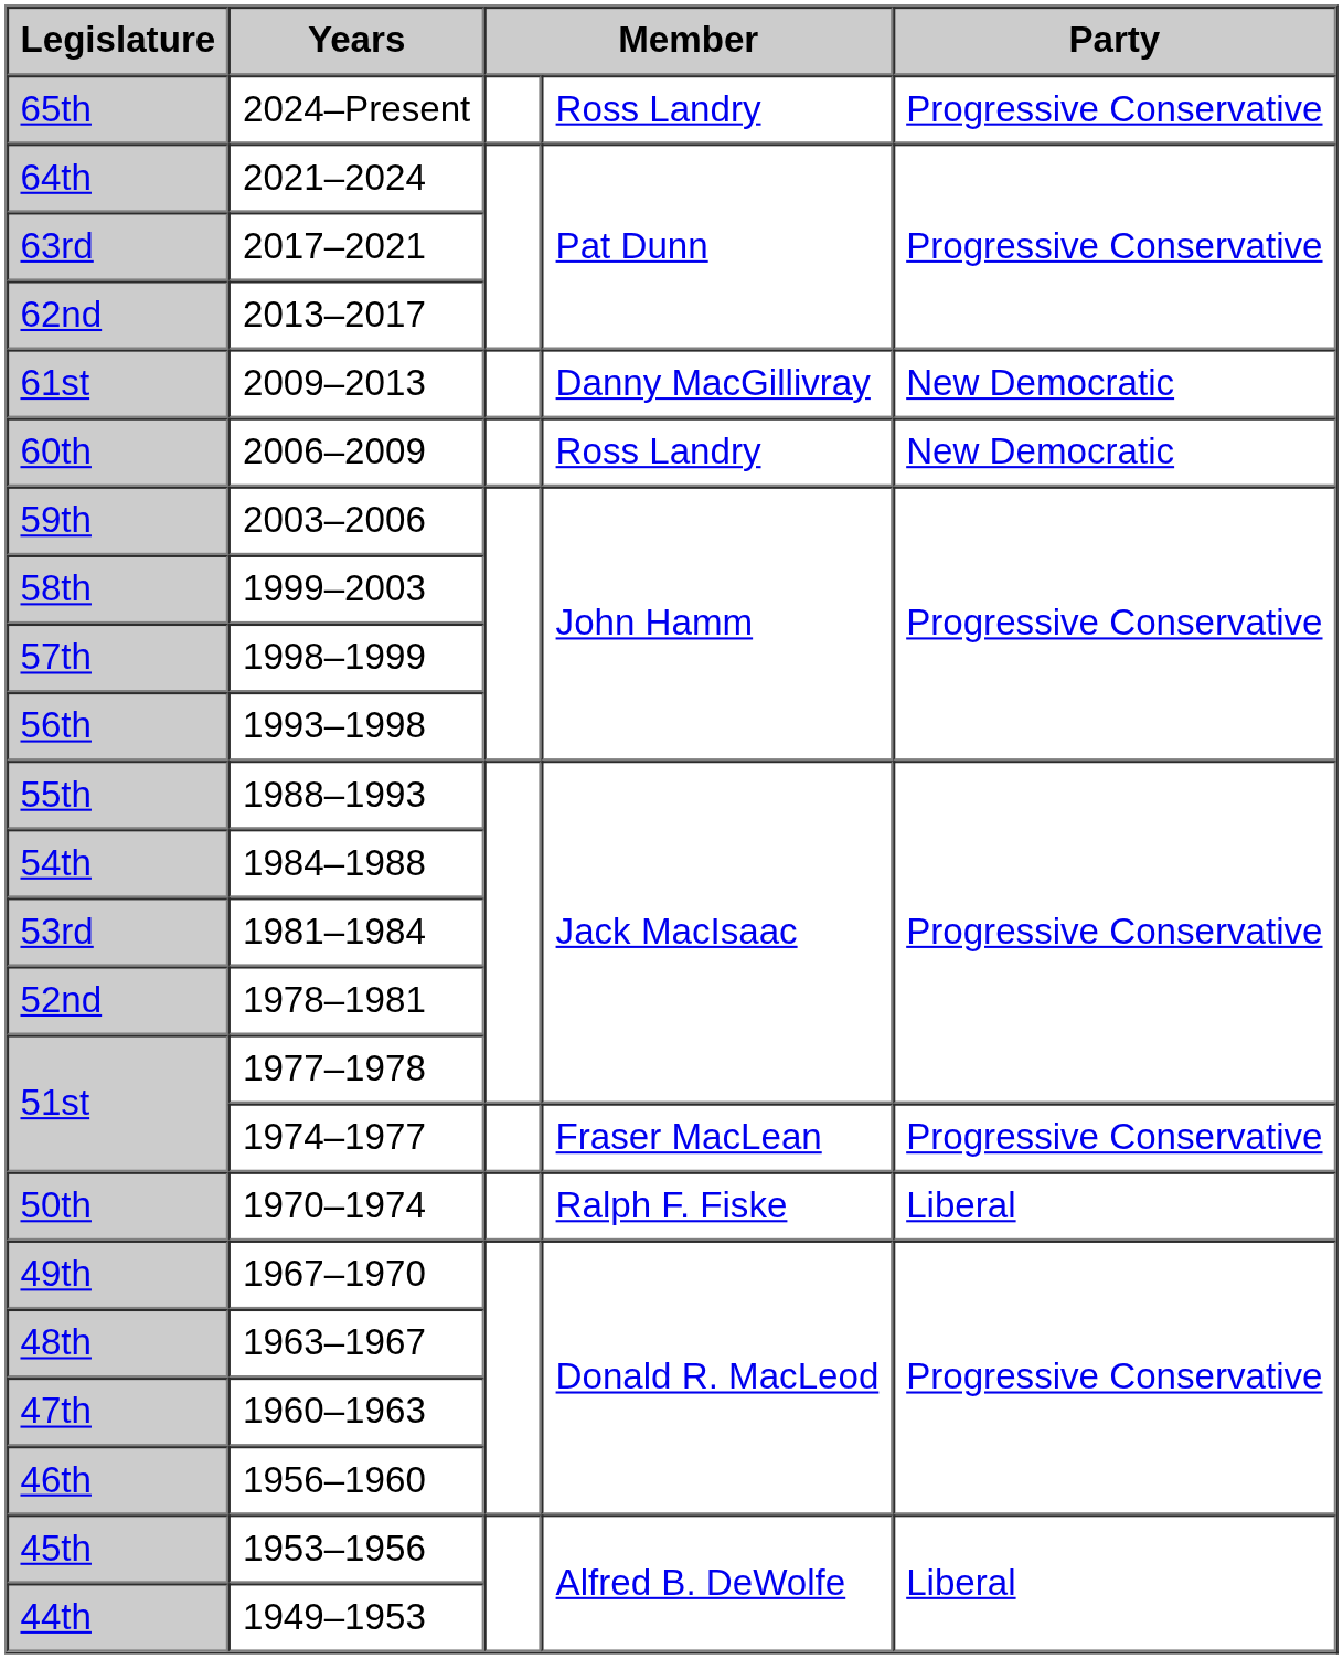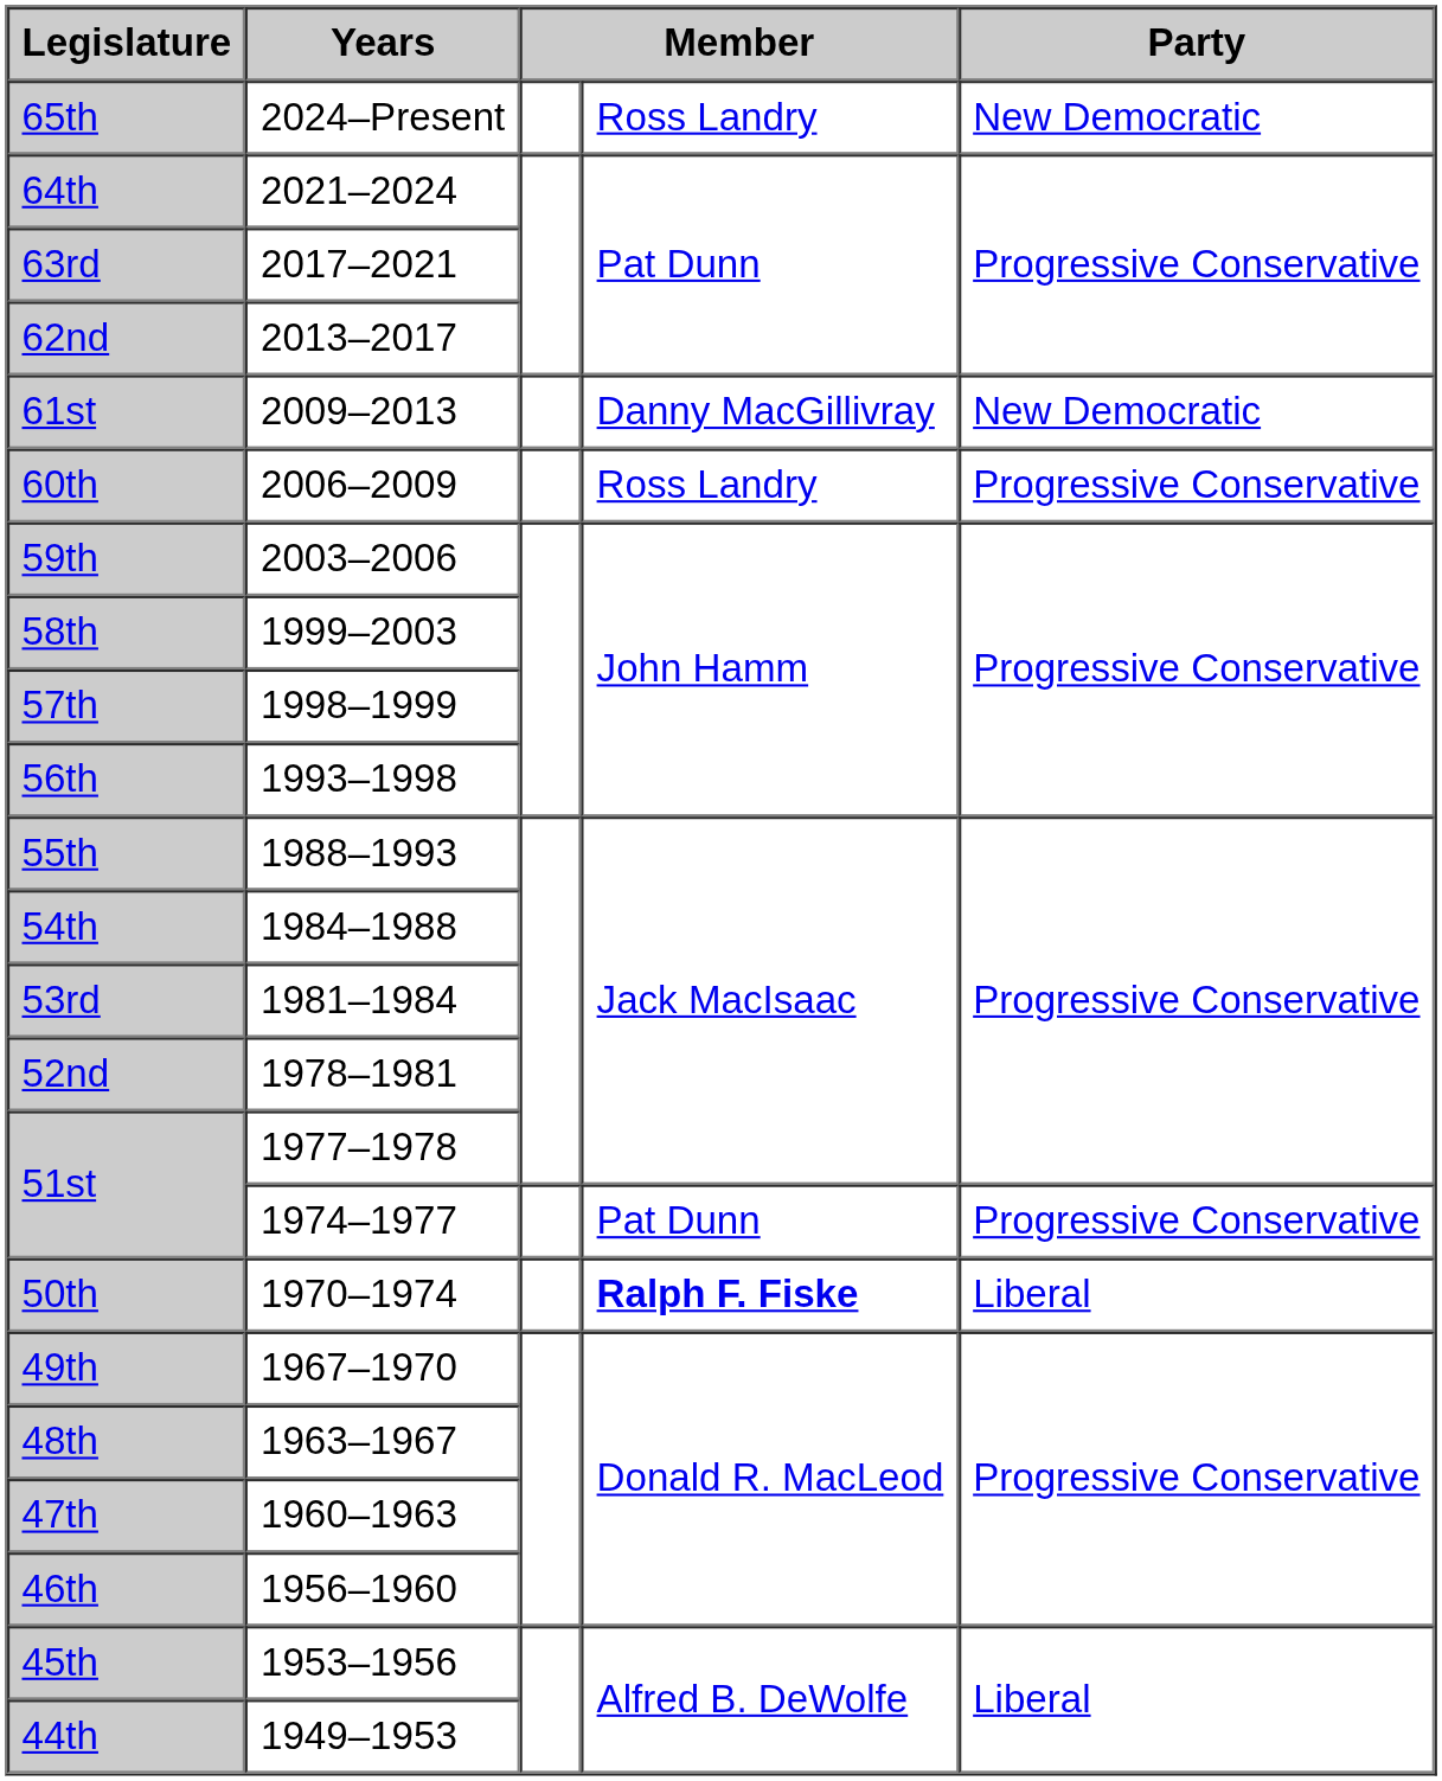65th | Party: Progressive Conservative -> New Democratic
60th | Party: New Democratic -> Progressive Conservative
51st / 1974–1977 | column 4: Fraser MacLean -> Pat Dunn
50th | column 4: normal -> bold
